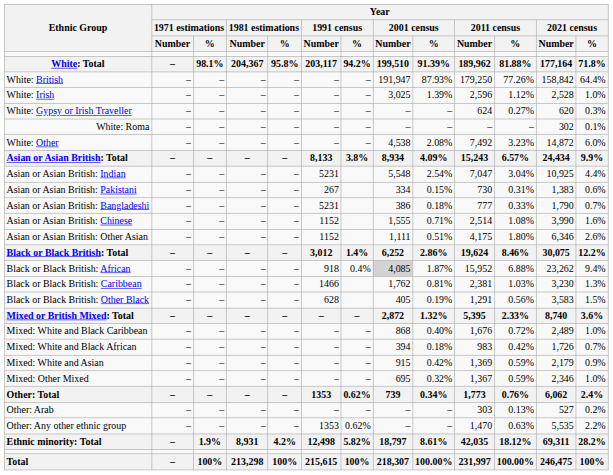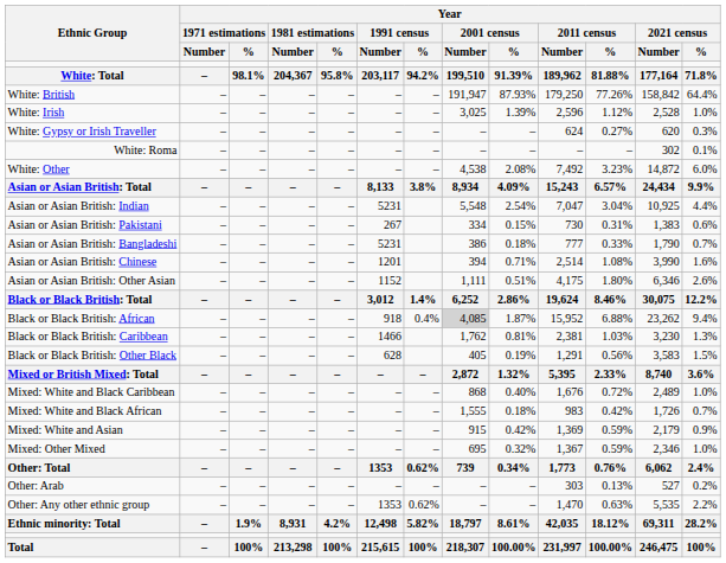Asian or Asian British: Chinese | Year / 1991 census / Number: 1152 -> 1201
Asian or Asian British: Chinese | Year / 2001 census / Number: 1,555 -> 394
Mixed: White and Black African | Year / 2001 census / Number: 394 -> 1,555
